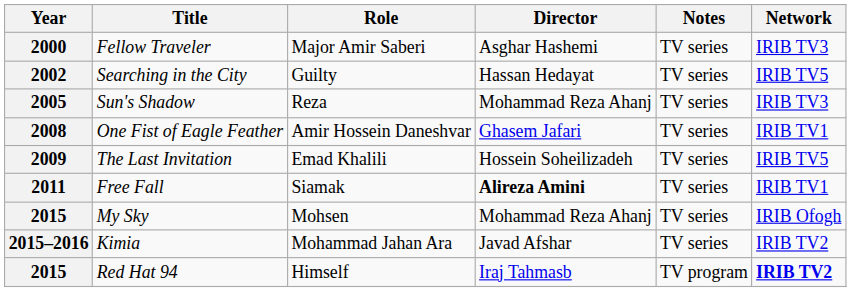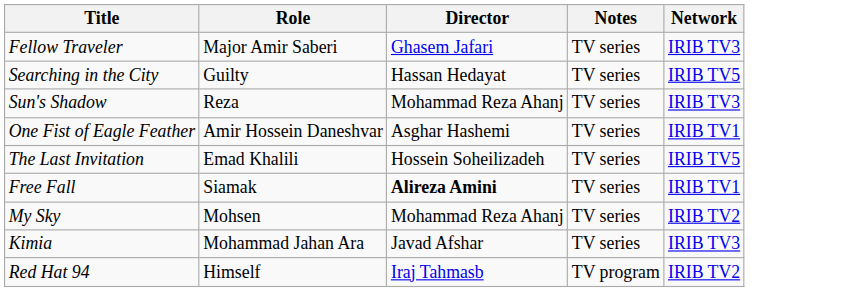- column: Year | 2000 | 2002 | 2005 | 2008 | 2009 | 2011 | 2015 | 2015–2016 | 2015
Fellow Traveler | Director: Asghar Hashemi -> Ghasem Jafari
One Fist of Eagle Feather | Director: Ghasem Jafari -> Asghar Hashemi
My Sky | Network: IRIB Ofogh -> IRIB TV2
Kimia | Network: IRIB TV2 -> IRIB TV3
Red Hat 94 | Network: bold -> normal
